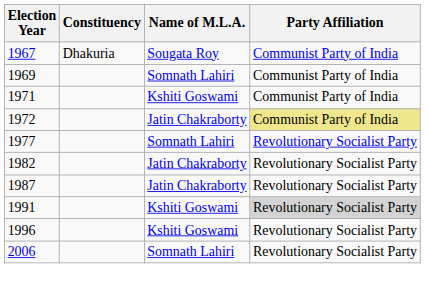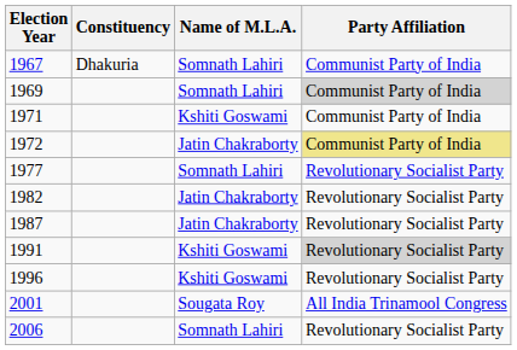1967 | Name of M.L.A.: Sougata Roy -> Somnath Lahiri
1969 | Party Affiliation: no background -> lightgrey background
+ row: 2001 | Sougata Roy | All India Trinamool Congress
